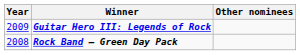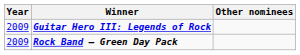Rock Band — Green Day Pack | Year: 2008 -> 2009
